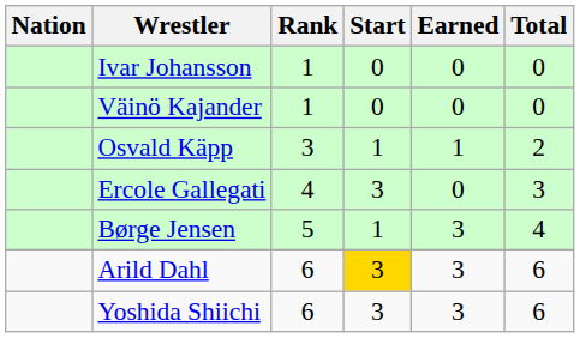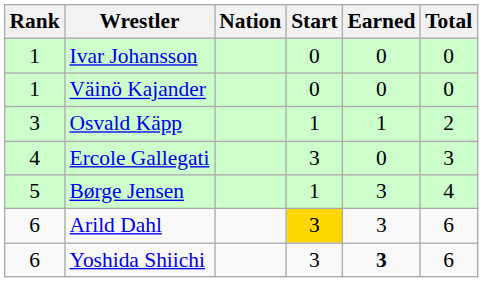columns swapped: Rank <-> Nation
Yoshida Shiichi | Earned: normal -> bold
